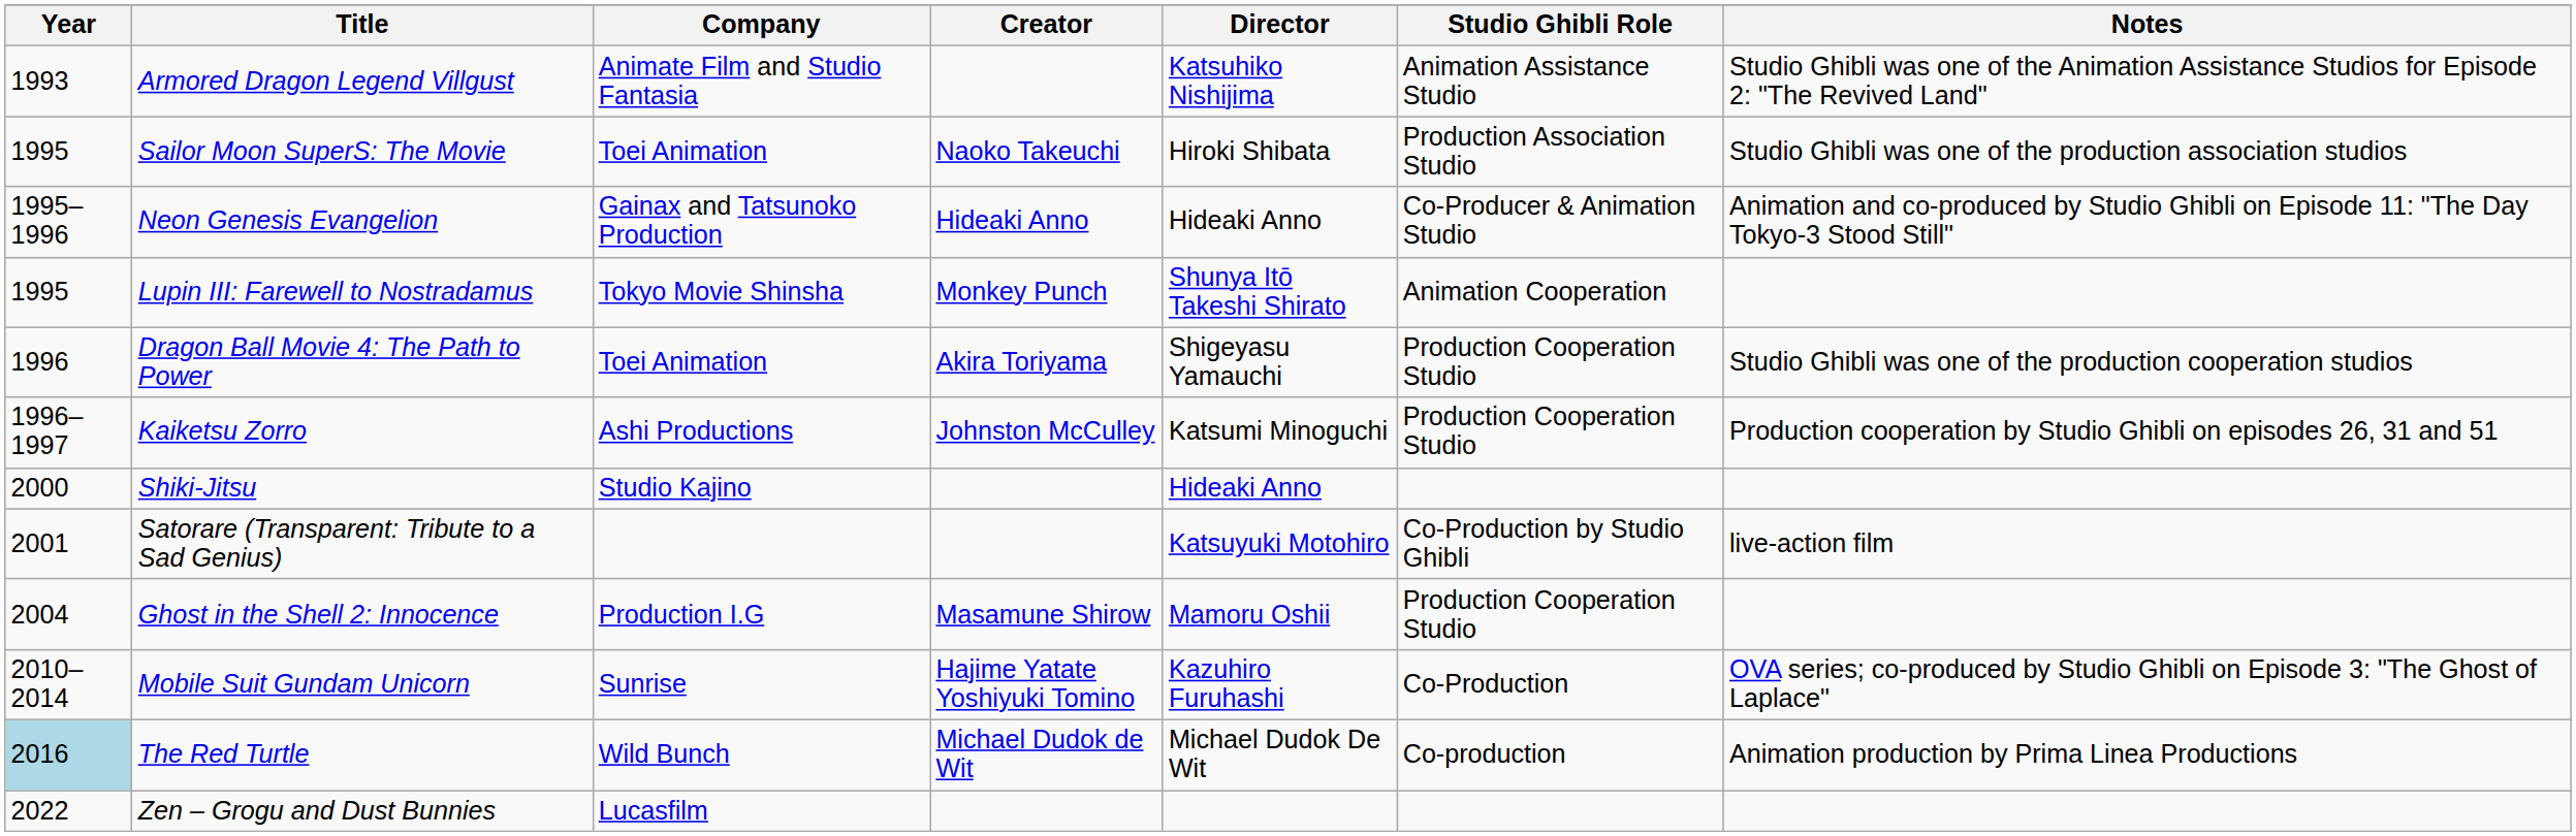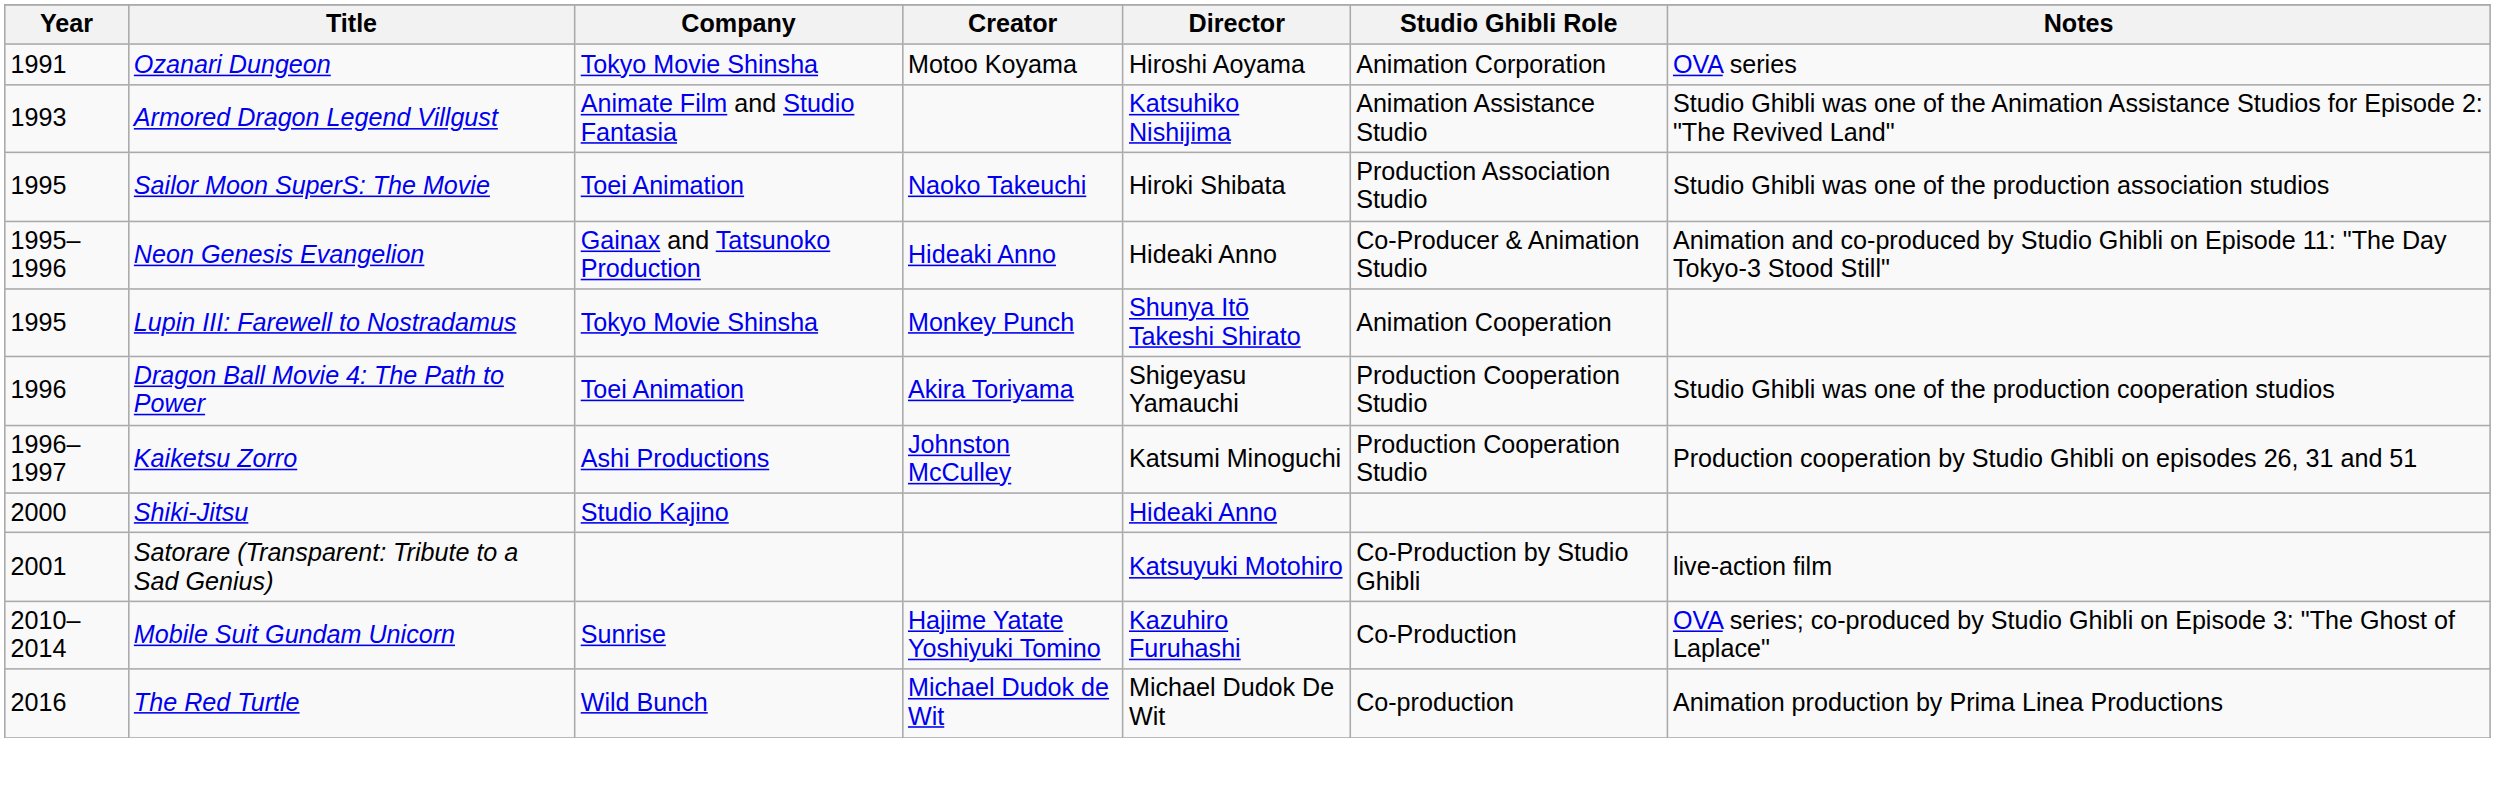+ row: 1991 | Ozanari Dungeon | Tokyo Movie Shinsha | Motoo Koyama | Hiroshi Aoyama | Animation Corporation | OVA series
- row: 2004 | Ghost in the Shell 2: Innocence | Production I.G | Masamune Shirow | Mamoru Oshii | Production Cooperation Studio
The Red Turtle | Year: lightblue background -> no background
- row: 2022 | Zen – Grogu and Dust Bunnies | Lucasfilm
